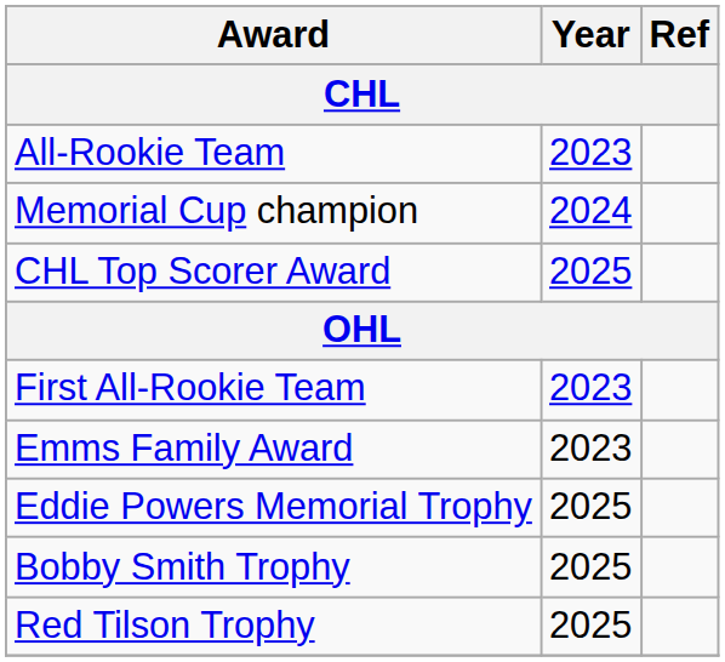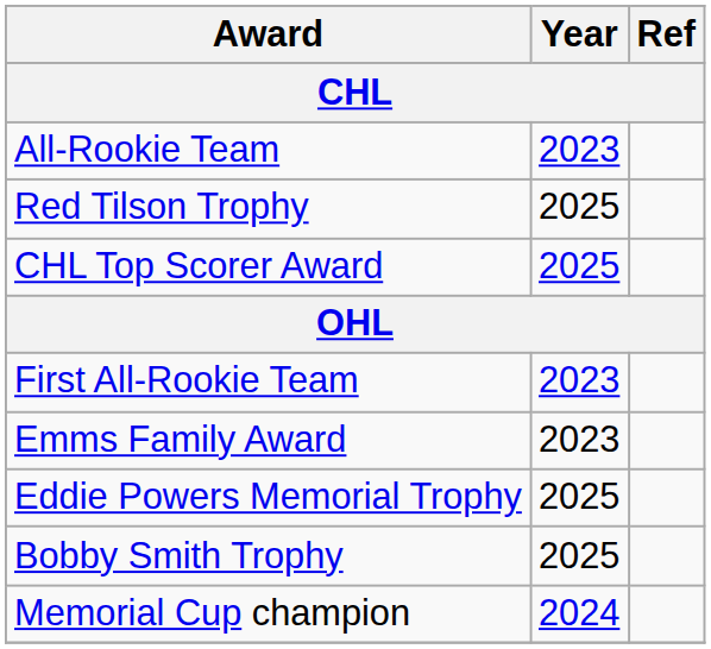rows swapped: Memorial Cup champion <-> Red Tilson Trophy
